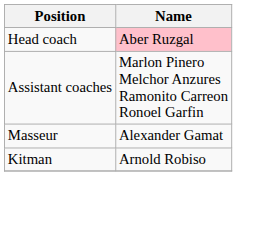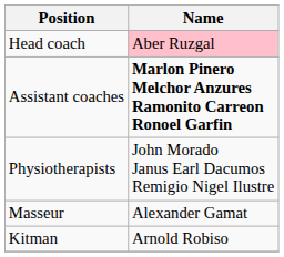Assistant coaches | Name: normal -> bold
+ row: Physiotherapists | John Morado Janus Earl Dacumos Remigio Nigel Ilustre
